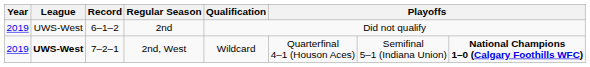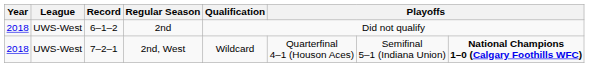2nd | Year: 2019 -> 2018
2nd, West | Year: 2019 -> 2018
2nd, West | League: bold -> normal
